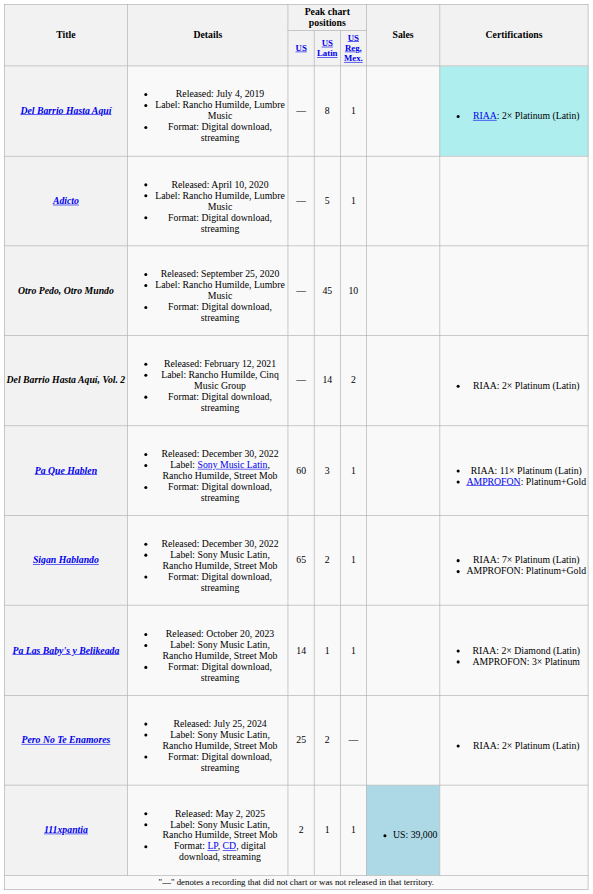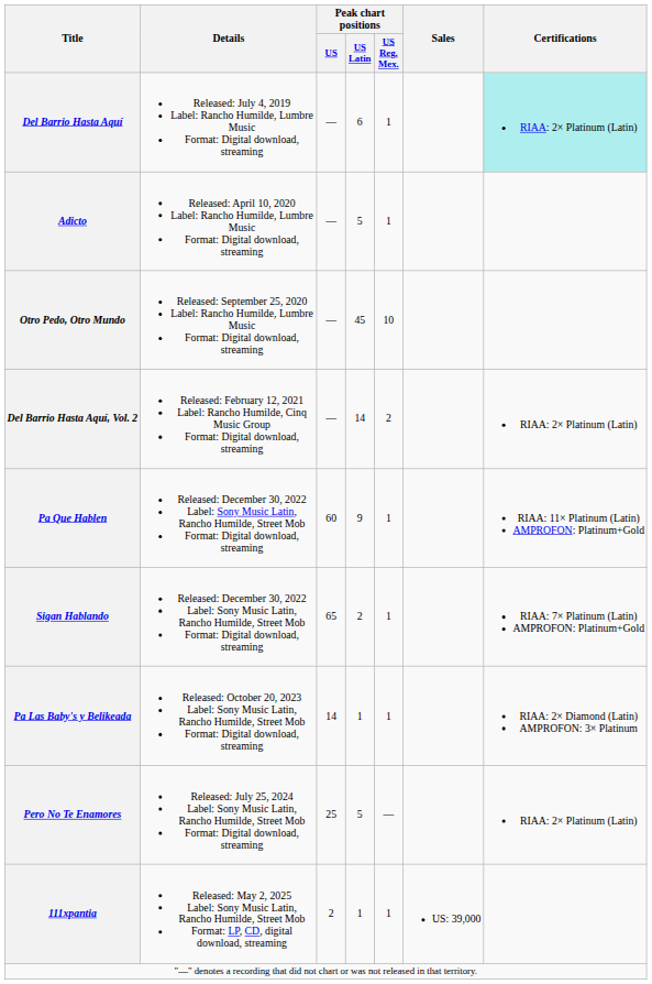Del Barrio Hasta Aquí | Peak chart positions / US Latin: 8 -> 6
Pa Que Hablen | Peak chart positions / US Latin: 3 -> 9
Pero No Te Enamores | Peak chart positions / US Latin: 2 -> 5
111xpantia | Sales: lightblue background -> no background
